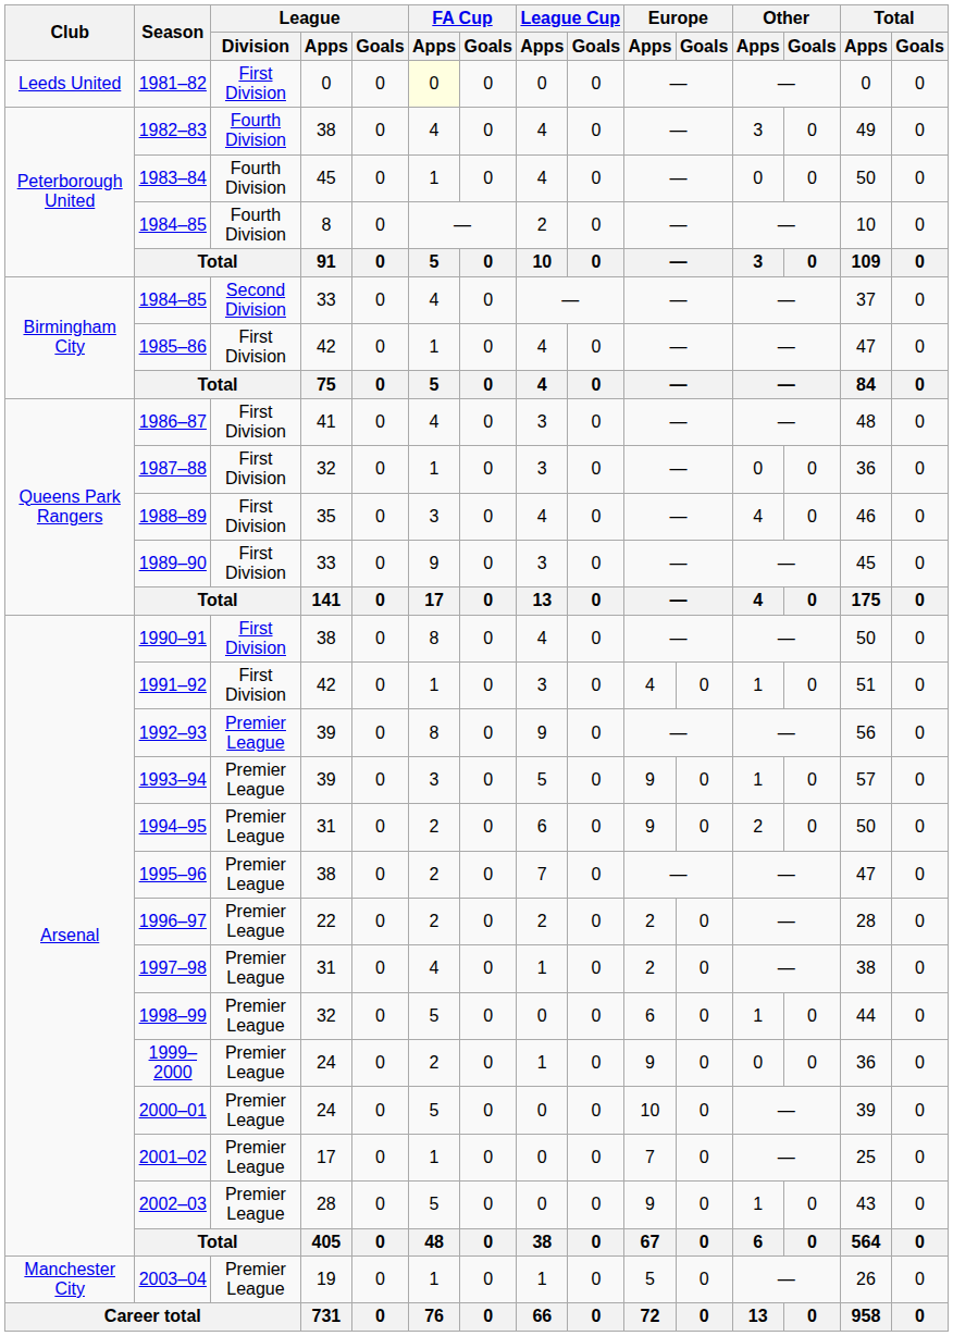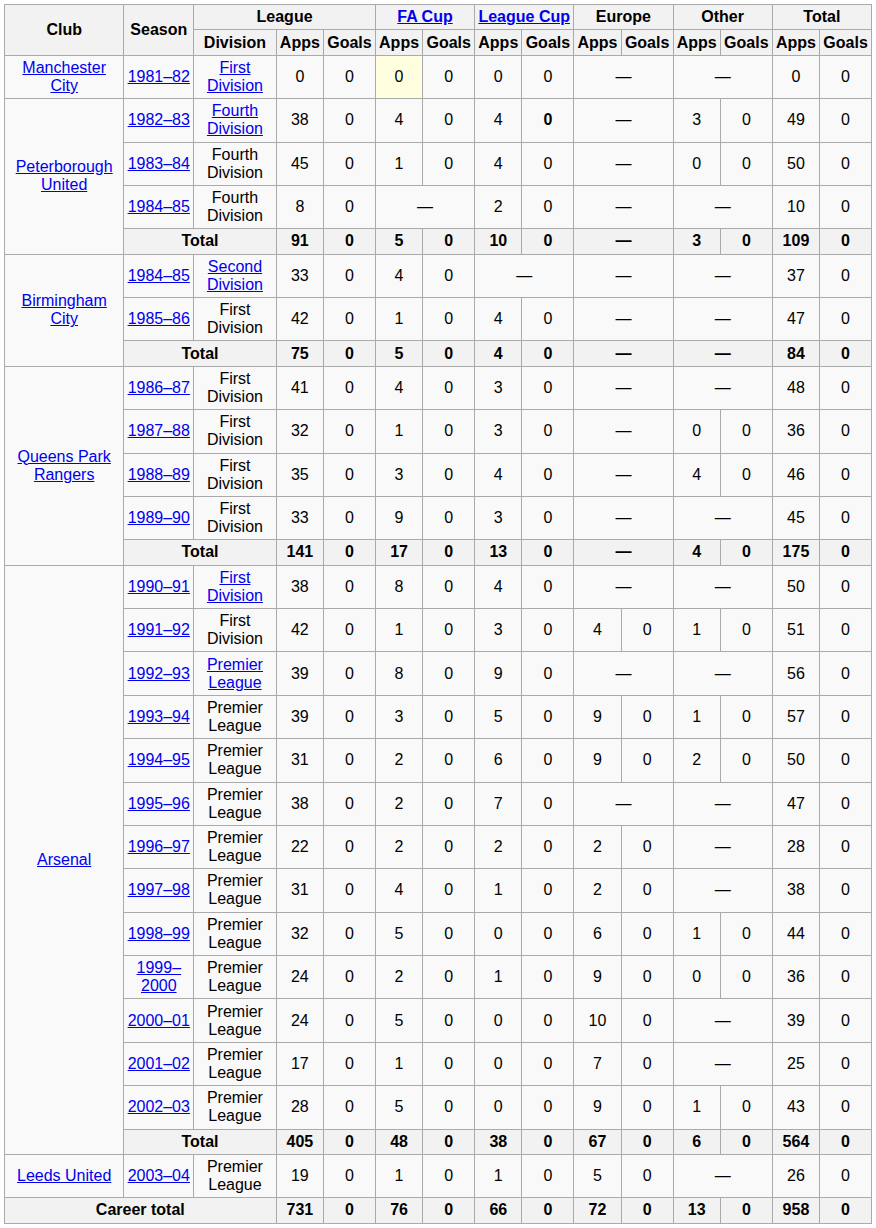1981–82 | Club: Leeds United -> Manchester City
1982–83 | League Cup / Goals: normal -> bold
2003–04 | Club: Manchester City -> Leeds United
